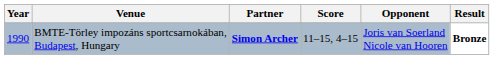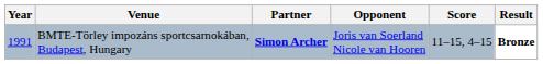columns swapped: Opponent <-> Score
BMTE-Törley impozáns sportcsarnokában, Budapest, Hungary | Year: 1990 -> 1991
